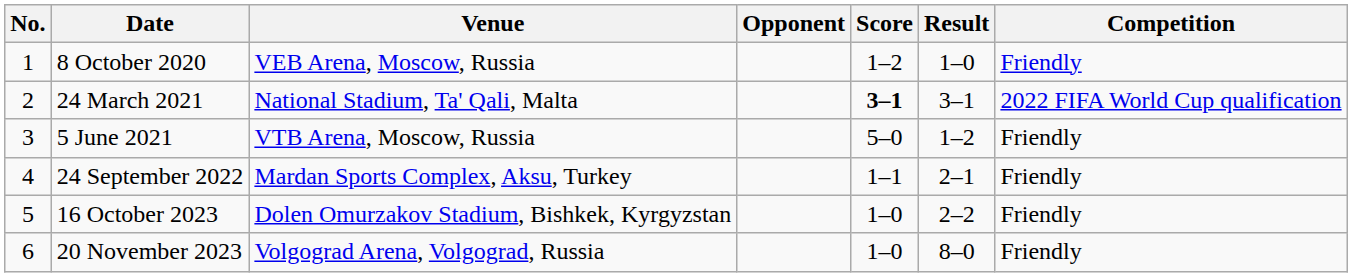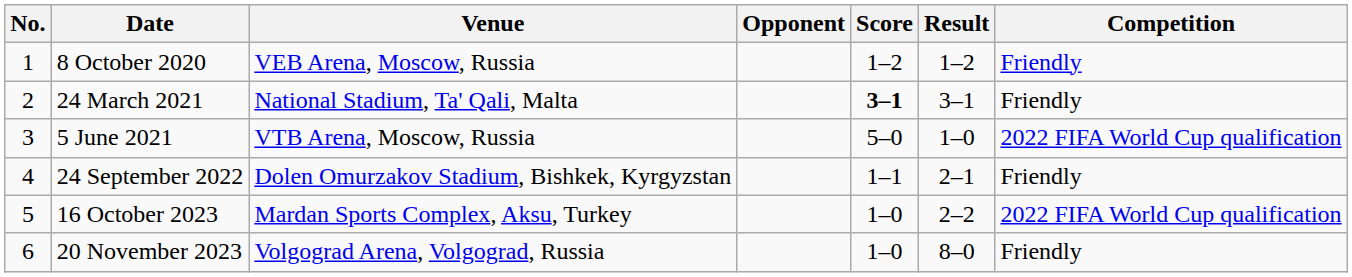8 October 2020 | Result: 1–0 -> 1–2
24 March 2021 | Competition: 2022 FIFA World Cup qualification -> Friendly
5 June 2021 | Result: 1–2 -> 1–0
5 June 2021 | Competition: Friendly -> 2022 FIFA World Cup qualification
24 September 2022 | Venue: Mardan Sports Complex, Aksu, Turkey -> Dolen Omurzakov Stadium, Bishkek, Kyrgyzstan
16 October 2023 | Venue: Dolen Omurzakov Stadium, Bishkek, Kyrgyzstan -> Mardan Sports Complex, Aksu, Turkey
16 October 2023 | Competition: Friendly -> 2022 FIFA World Cup qualification
